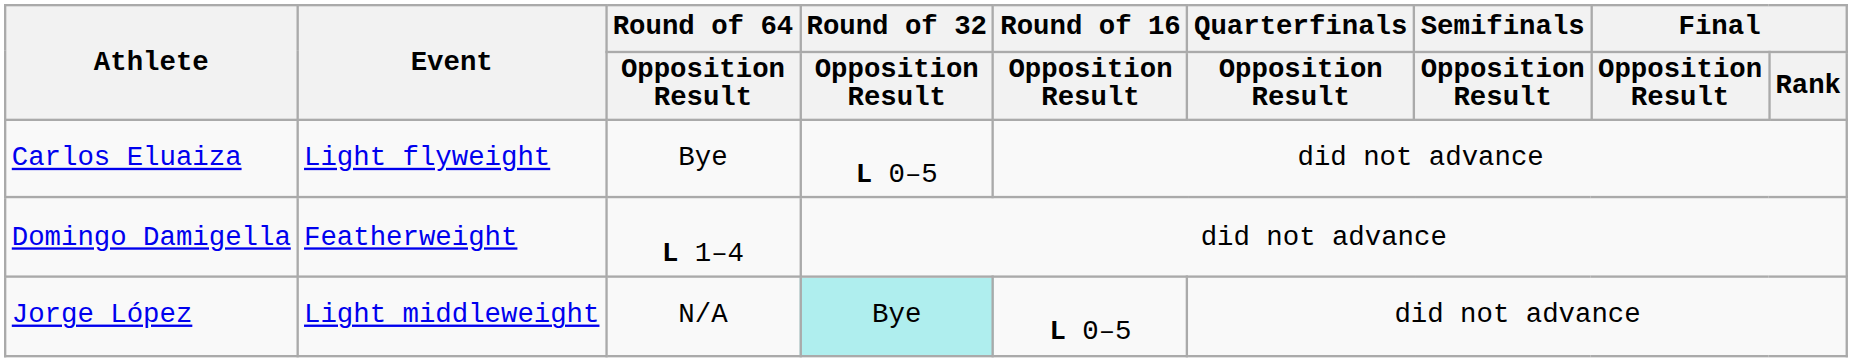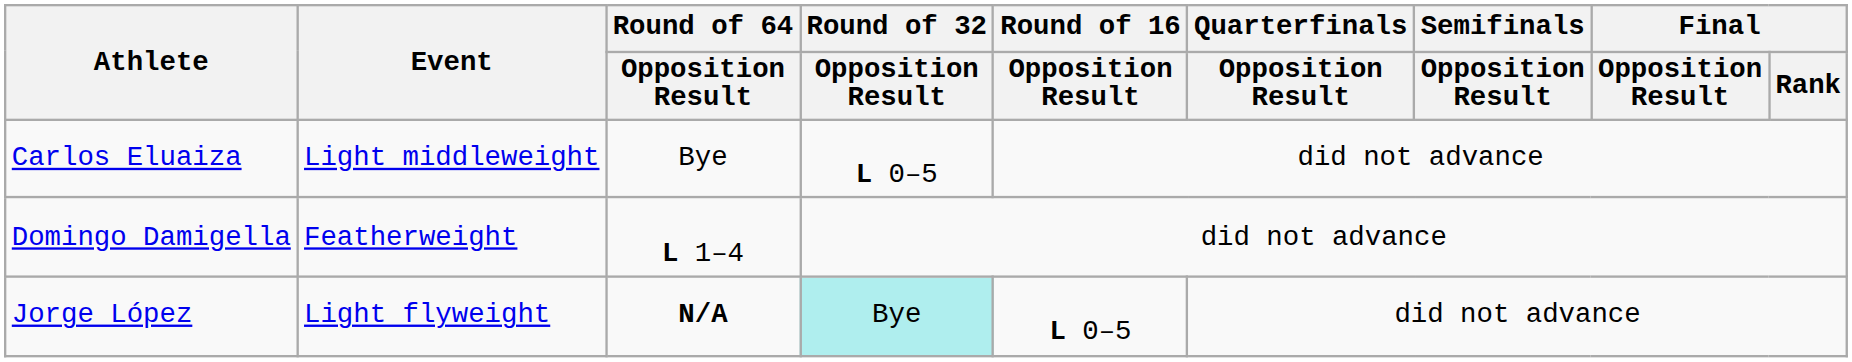Carlos Eluaiza | Event: Light flyweight -> Light middleweight
Jorge López | Event: Light middleweight -> Light flyweight
Jorge López | Round of 64 / Opposition Result: normal -> bold
